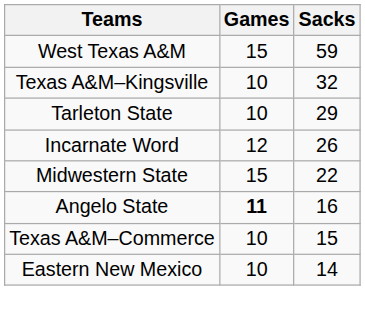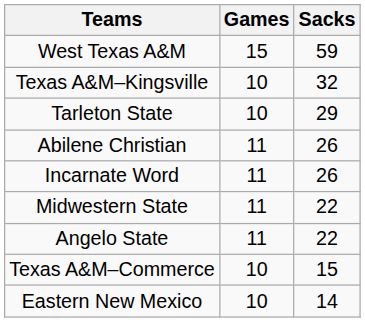+ row: Abilene Christian | 11 | 26
Incarnate Word | Games: 12 -> 11
Midwestern State | Games: 15 -> 11
Angelo State | Games: bold -> normal
Angelo State | Sacks: 16 -> 22
